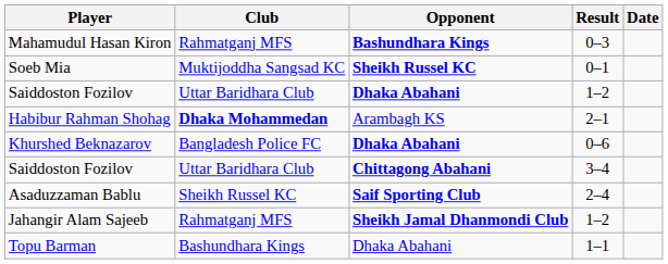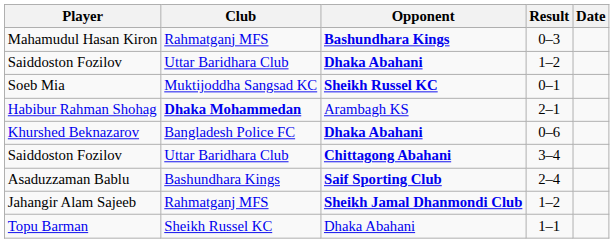rows swapped: Soeb Mia <-> Saiddoston Fozilov / 1–2
Asaduzzaman Bablu | Club: Sheikh Russel KC -> Bashundhara Kings
Topu Barman | Club: Bashundhara Kings -> Sheikh Russel KC
